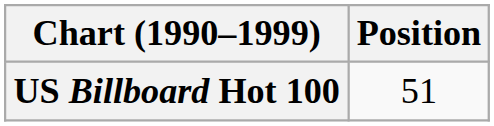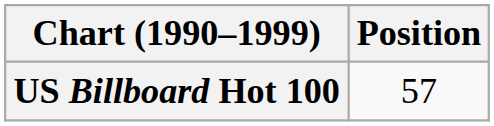US Billboard Hot 100 | Position: 51 -> 57
